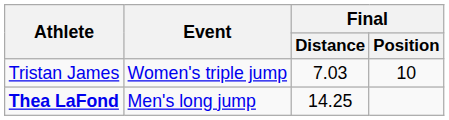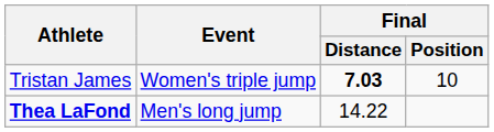Tristan James | Final / Distance: normal -> bold
Thea LaFond | Final / Distance: 14.25 -> 14.22
